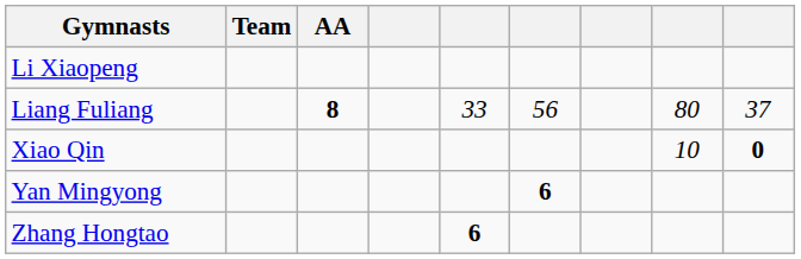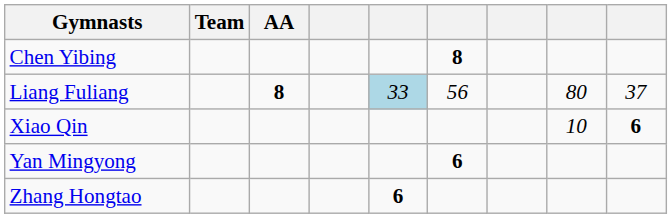+ row: Chen Yibing | 8
- row: Li Xiaopeng
Liang Fuliang | column 5: no background -> lightblue background
Xiao Qin | column 9: 0 -> 6
